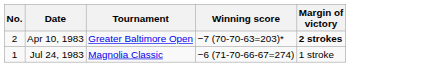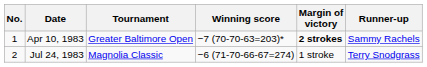+ column: Runner-up | Sammy Rachels | Terry Snodgrass
Apr 10, 1983 | No.: 2 -> 1
Jul 24, 1983 | No.: 1 -> 2
